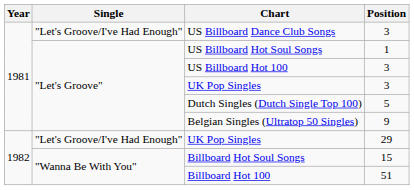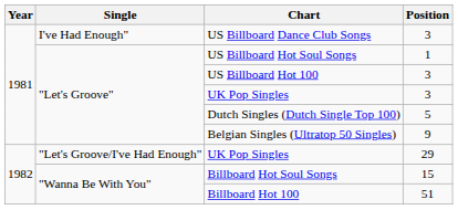US Billboard Dance Club Songs | Single: "Let's Groove/I've Had Enough" -> I've Had Enough"
